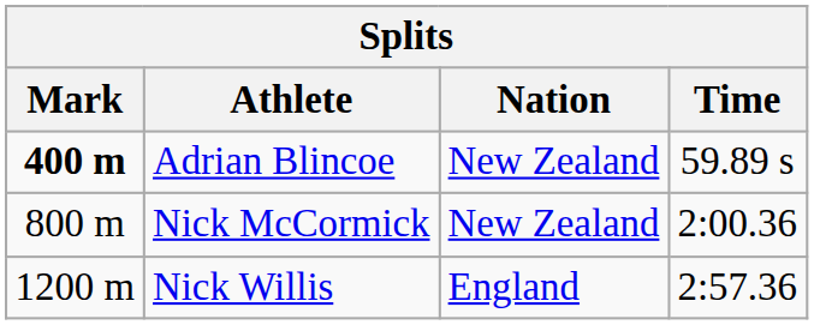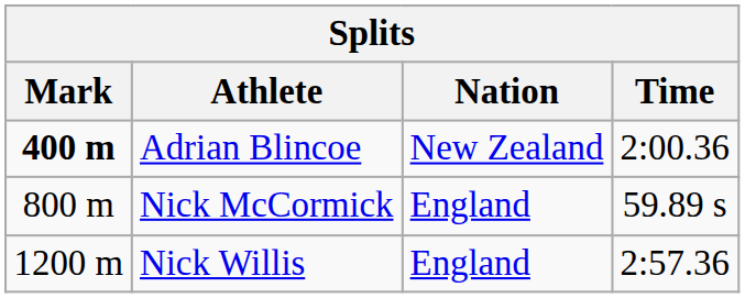Adrian Blincoe | Time: 59.89 s -> 2:00.36
Nick McCormick | Nation: New Zealand -> England
Nick McCormick | Time: 2:00.36 -> 59.89 s
